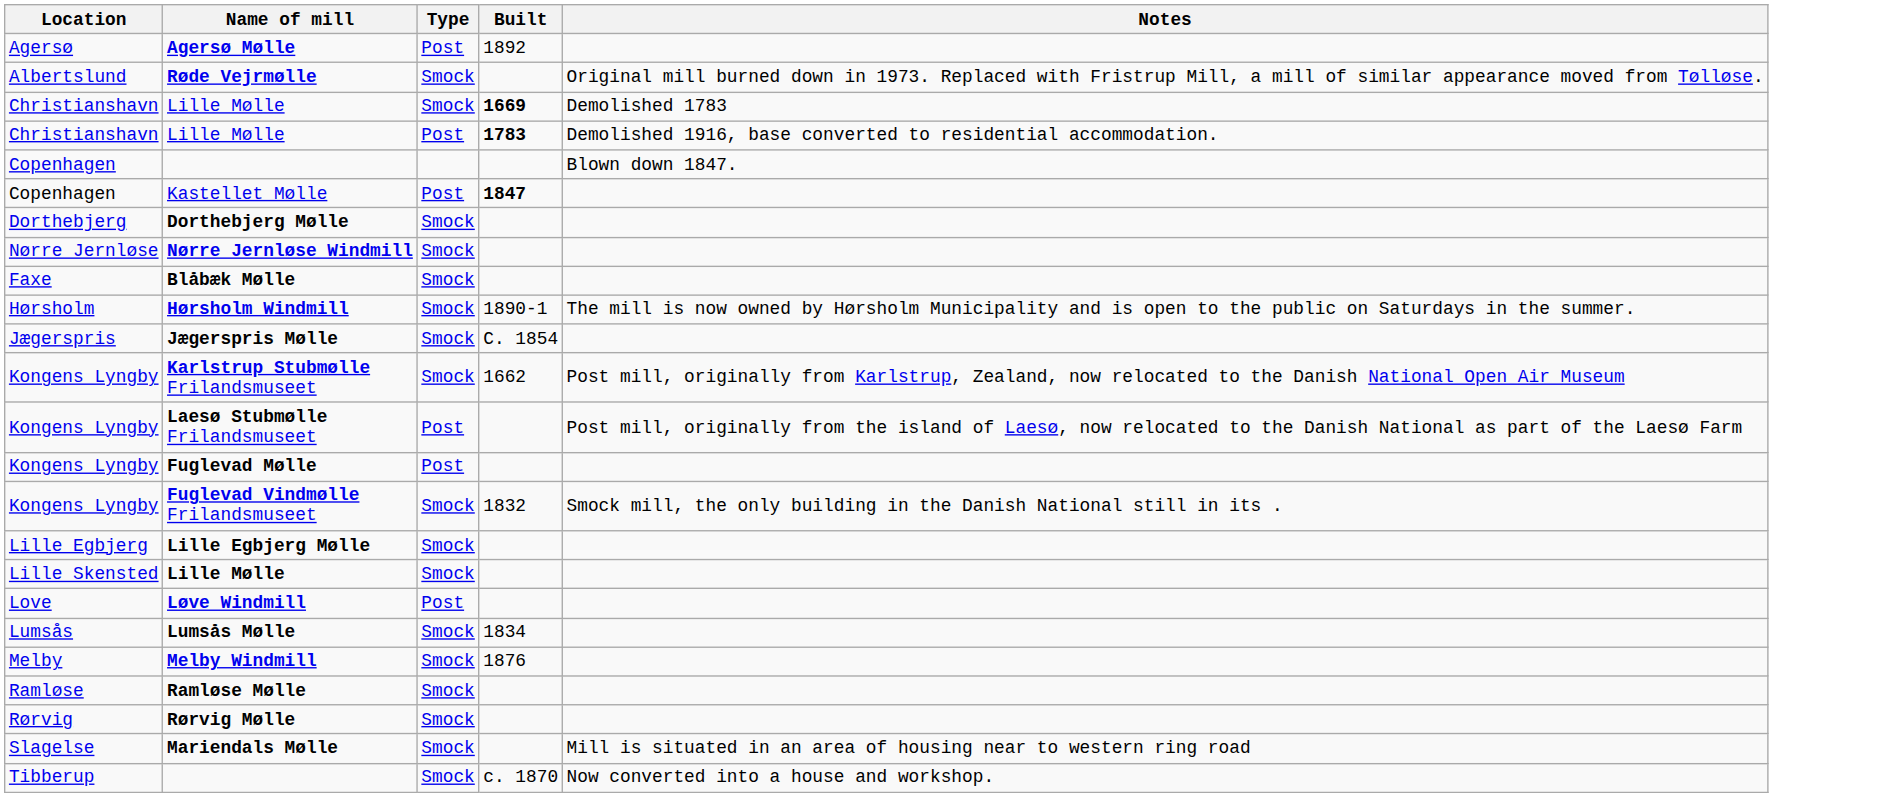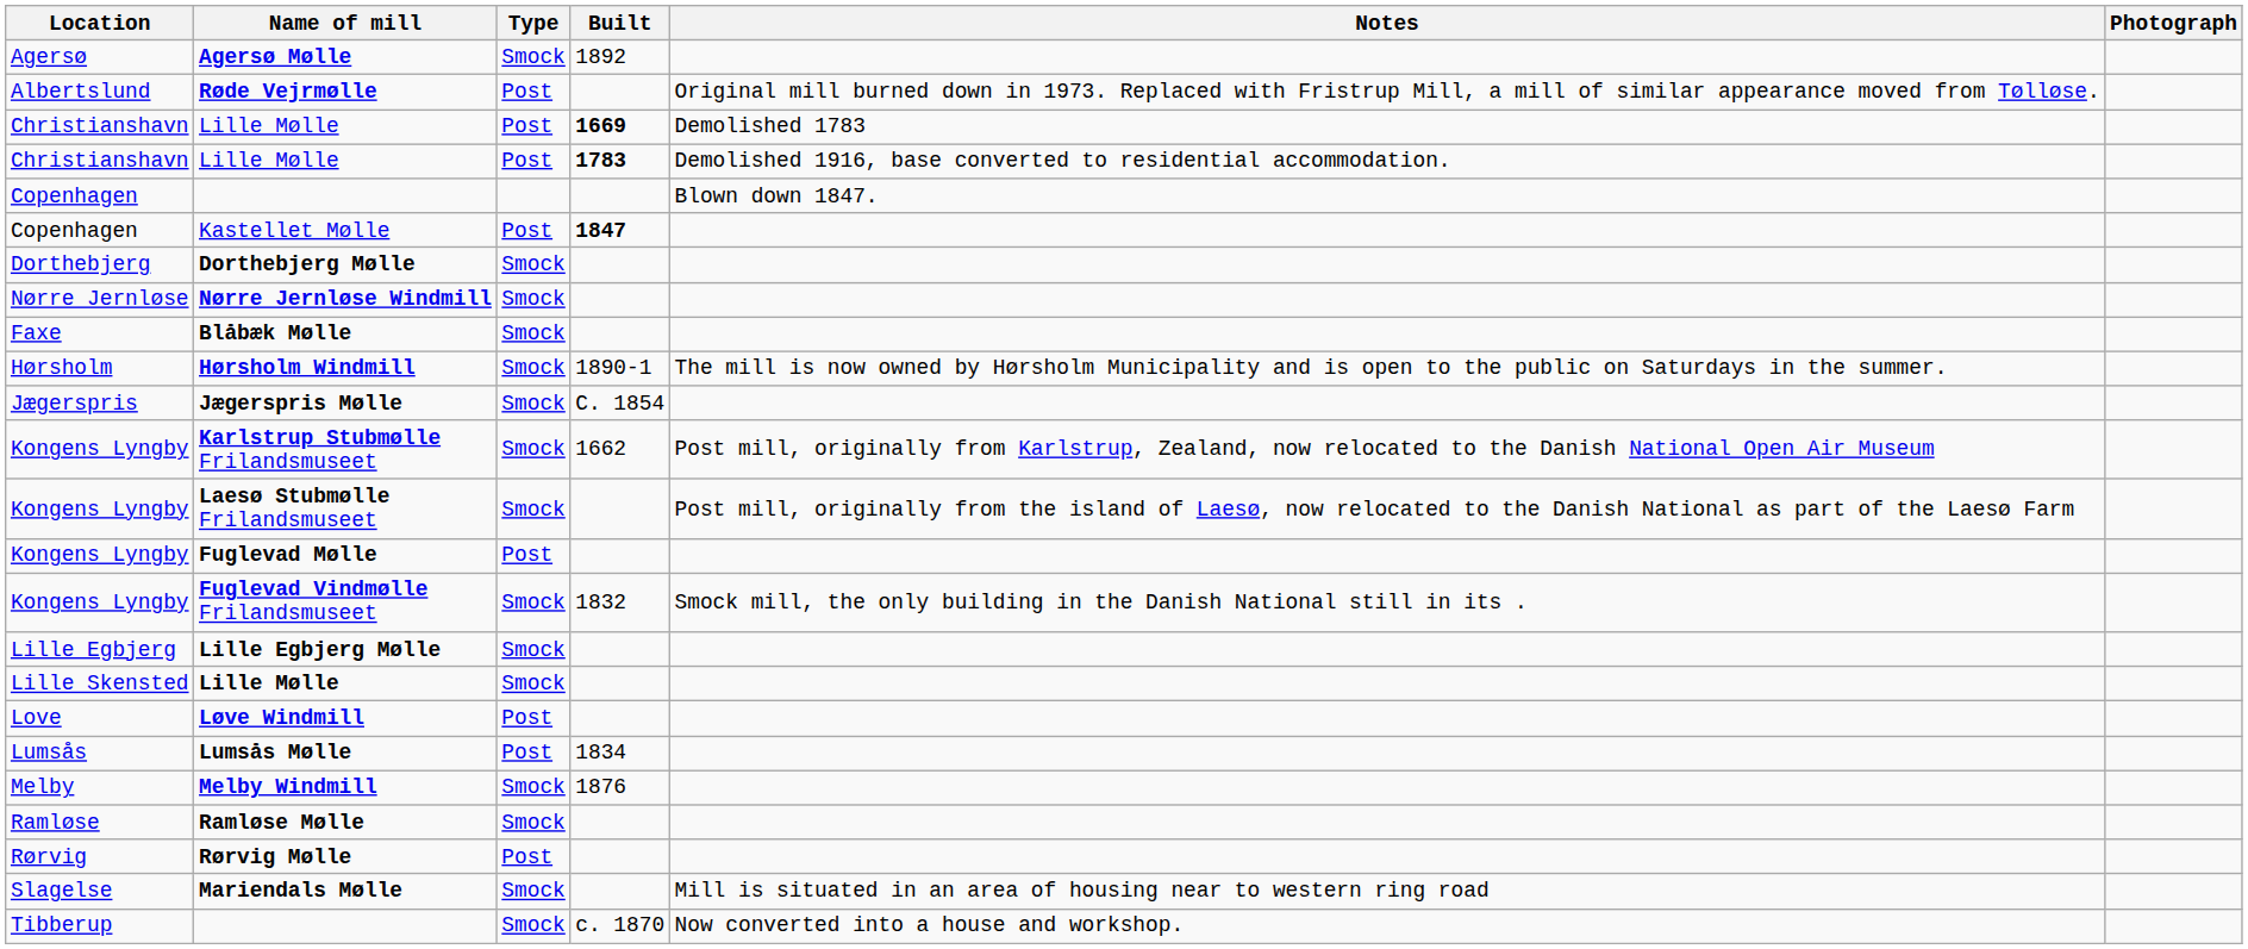+ column: Photograph
Agersø Mølle | Type: Post -> Smock
Røde Vejrmølle | Type: Smock -> Post
Lille Mølle / 1669 | Type: Smock -> Post
Laesø Stubmølle Frilandsmuseet | Type: Post -> Smock
Lumsås Mølle | Type: Smock -> Post
Rørvig Mølle | Type: Smock -> Post
